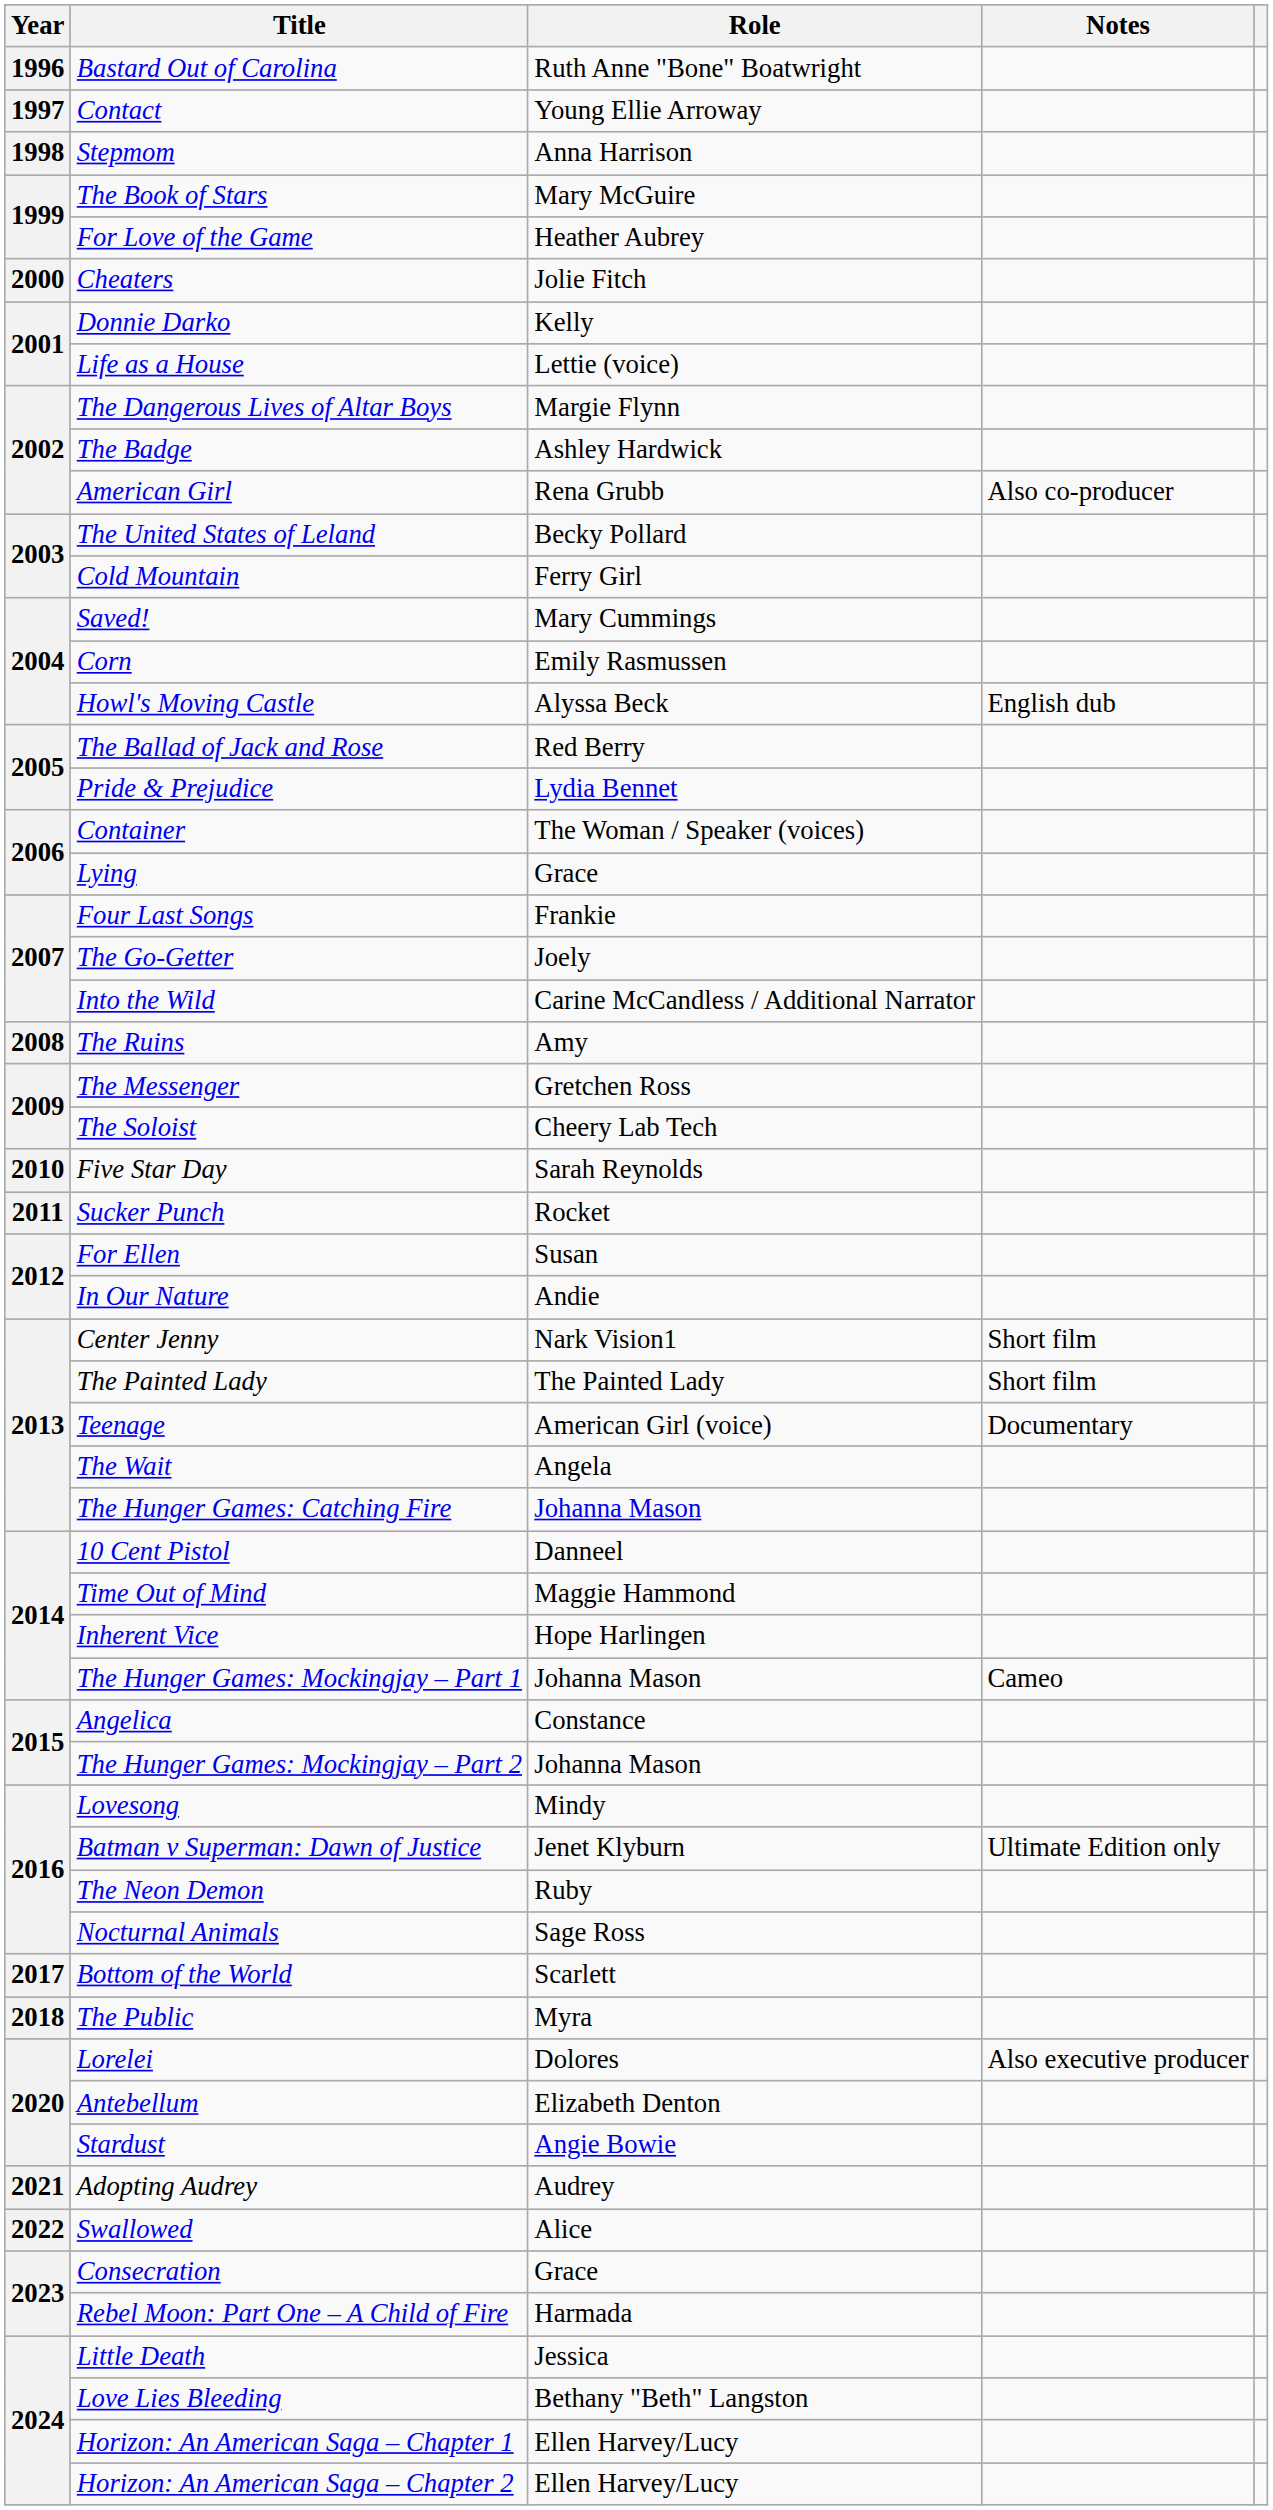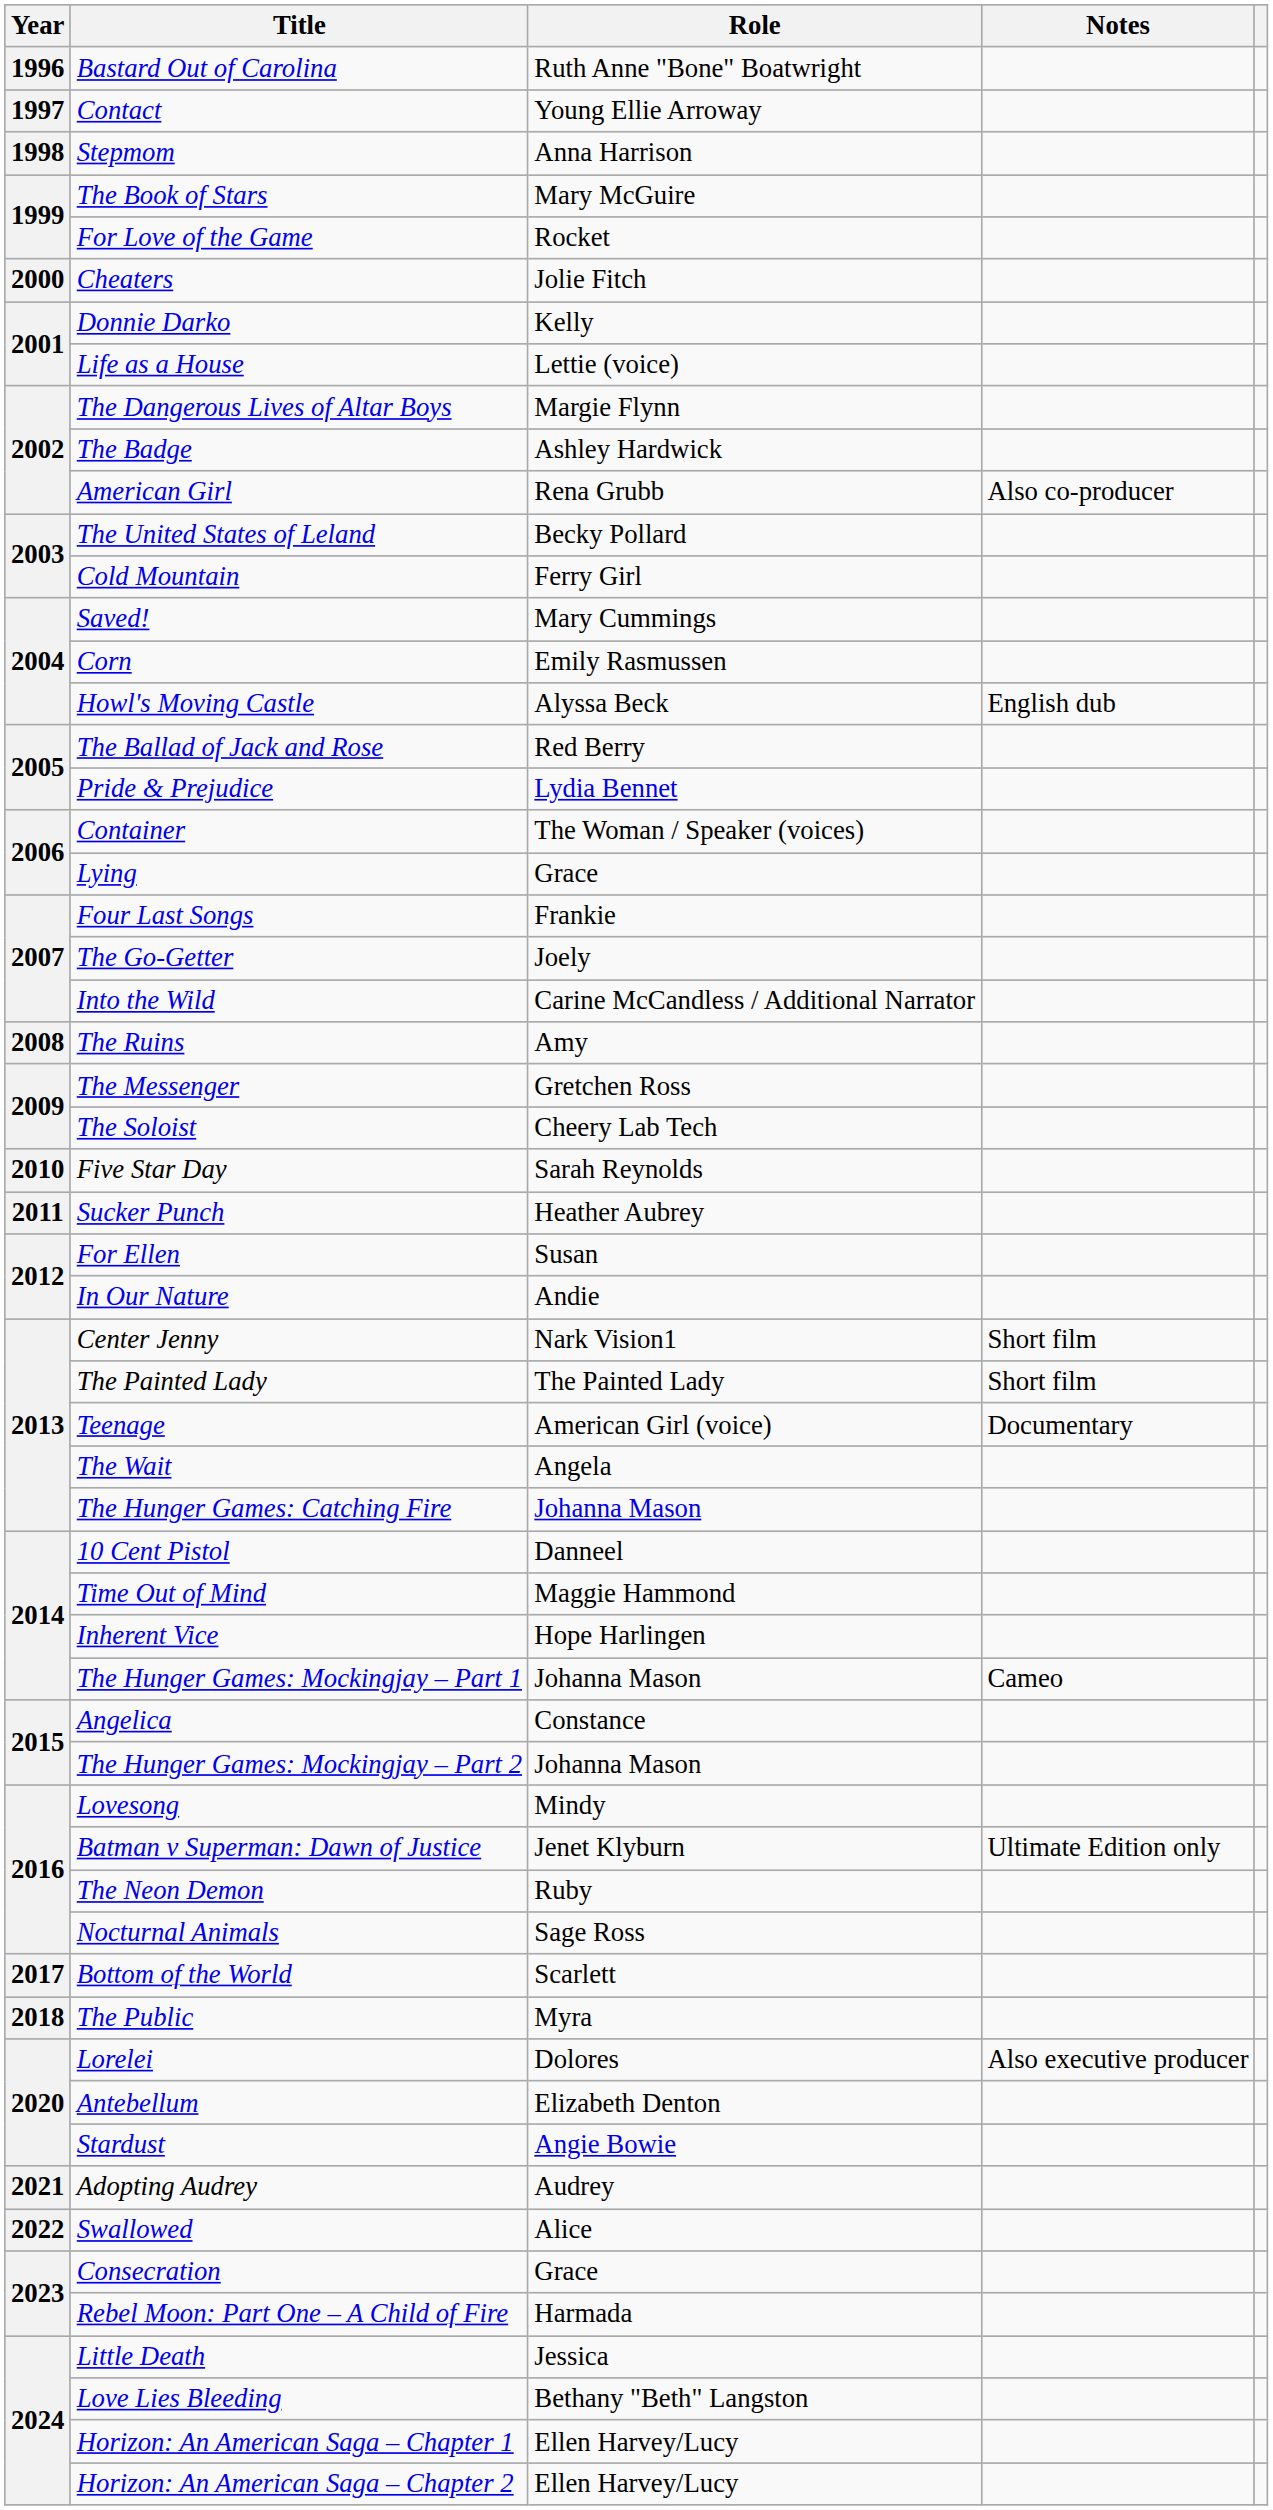For Love of the Game | Role: Heather Aubrey -> Rocket
Sucker Punch | Role: Rocket -> Heather Aubrey
